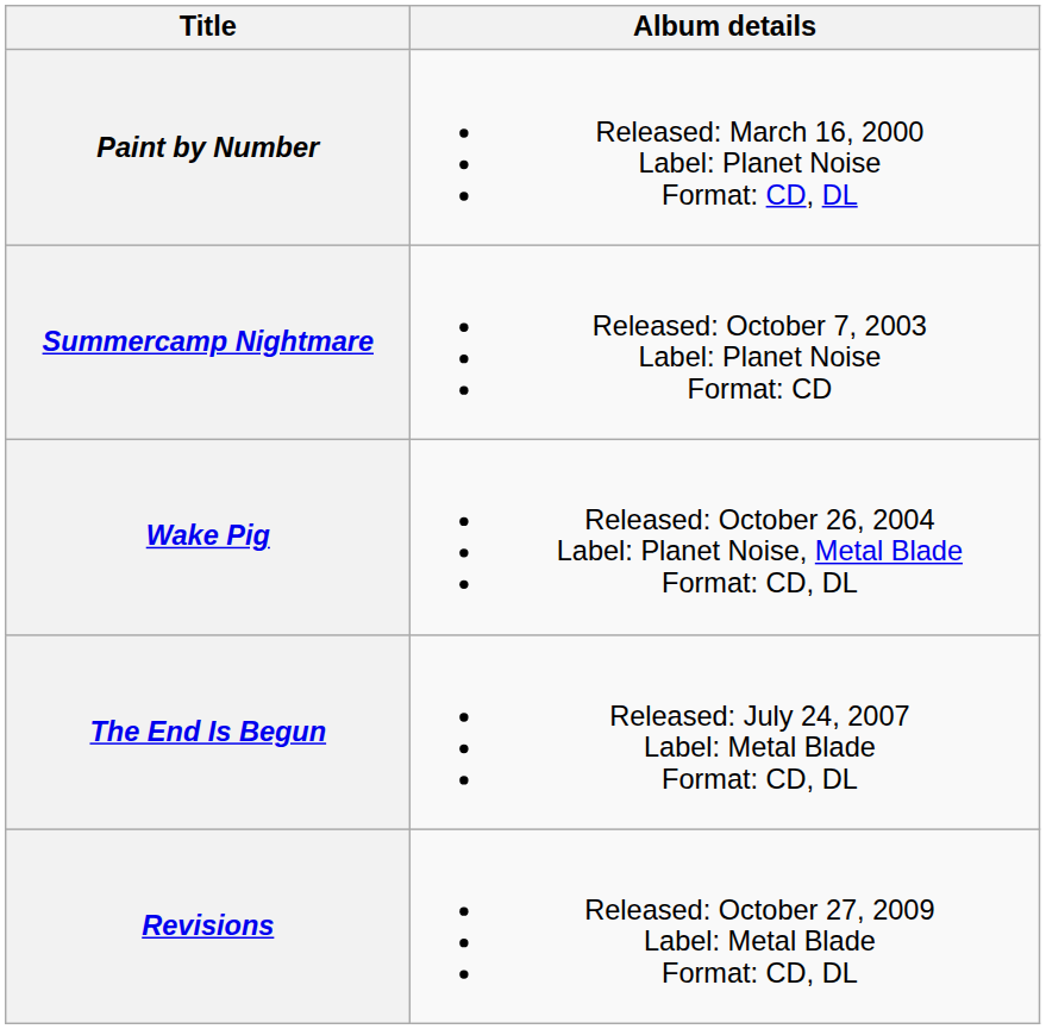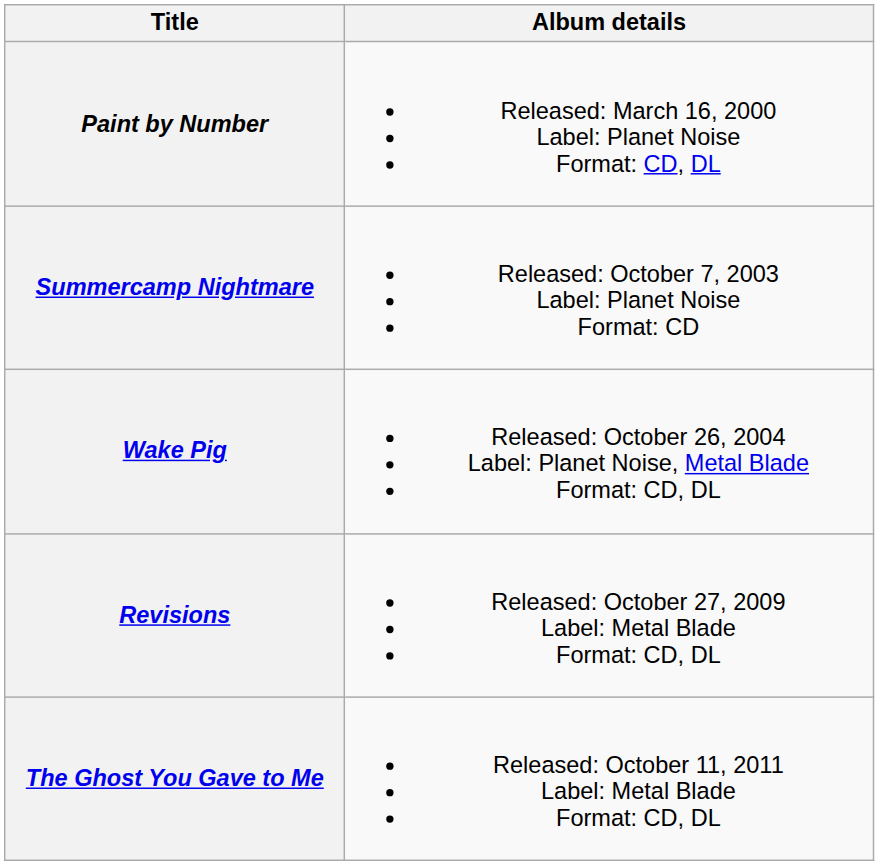- row: The End Is Begun | Released: July 24, 2007 Label: Metal Blade Format: CD, DL
+ row: The Ghost You Gave to Me | Released: October 11, 2011 Label: Metal Blade Format: CD, DL
